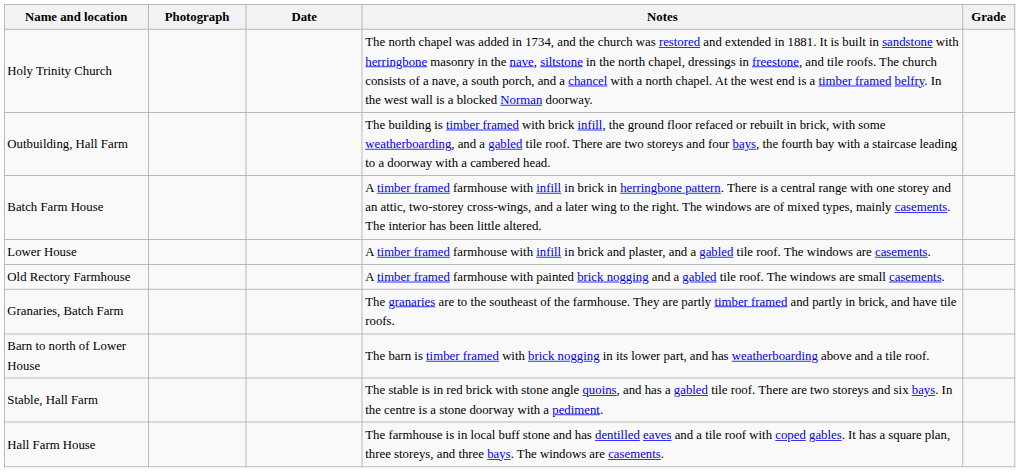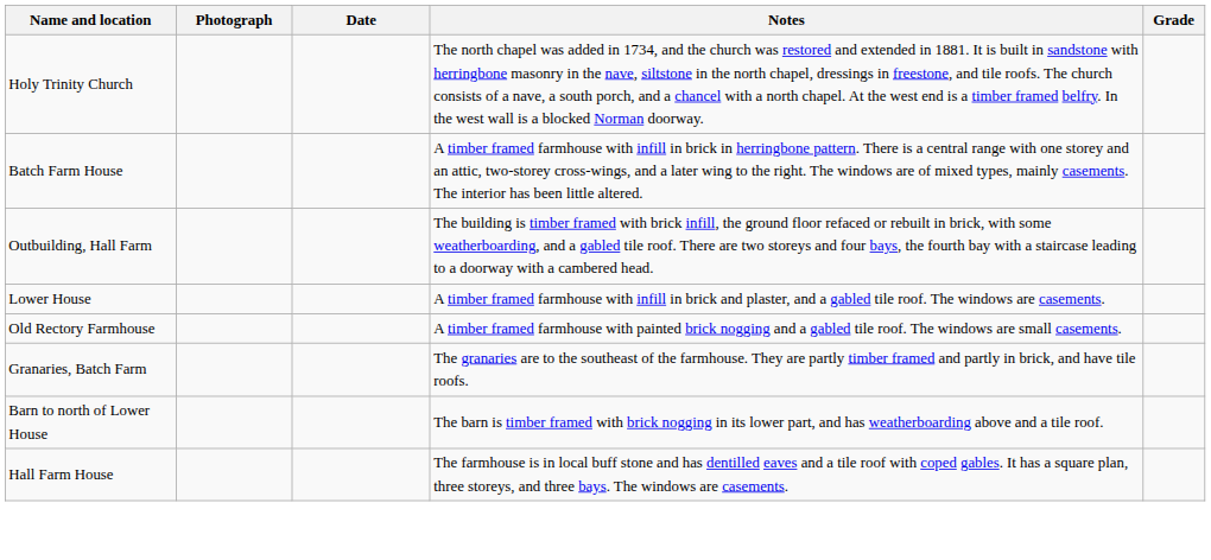rows swapped: Outbuilding, Hall Farm <-> Batch Farm House
- row: Stable, Hall Farm | The stable is in red brick with stone angle quoins, and has a gabled tile roof. There are two storeys and six bays. In the centre is a stone doorway with a pediment.
